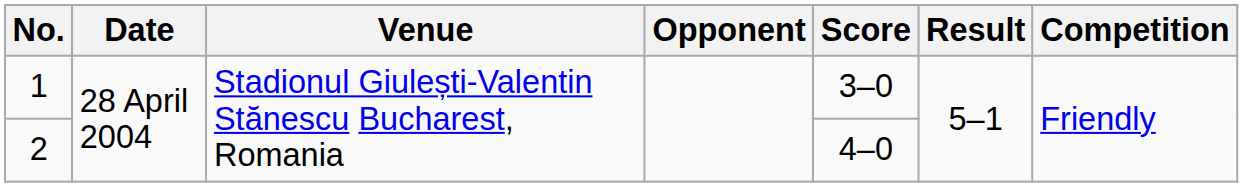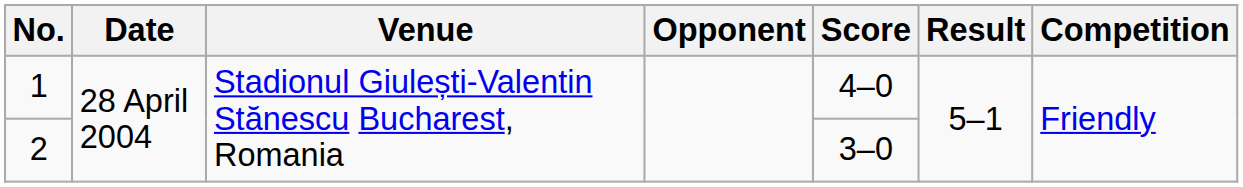1 | Score: 3–0 -> 4–0
2 | Score: 4–0 -> 3–0
